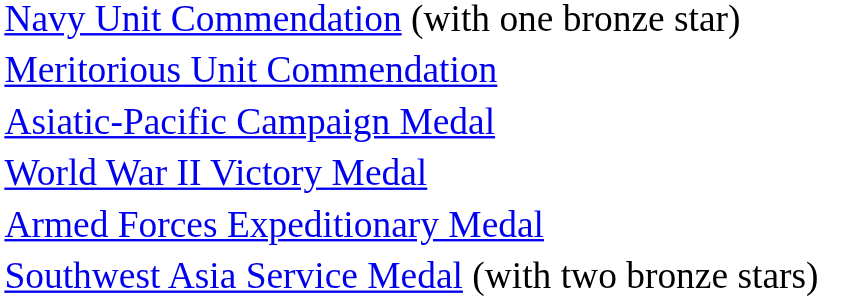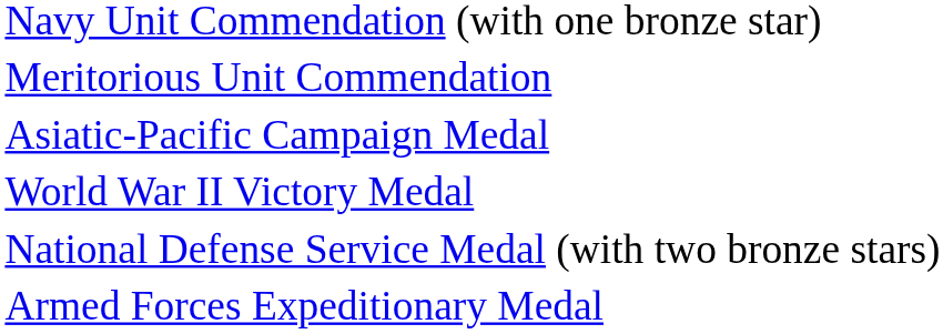+ row: National Defense Service Medal (with two bronze stars)
- row: Southwest Asia Service Medal (with two bronze stars)
